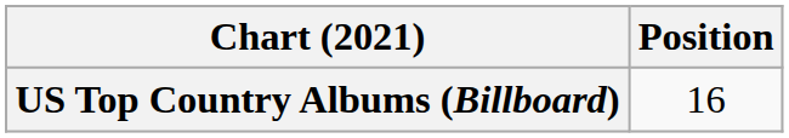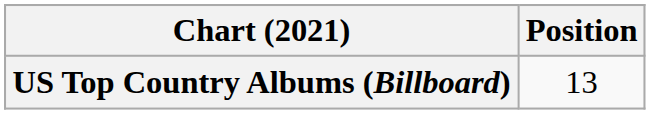US Top Country Albums (Billboard) | Position: 16 -> 13
